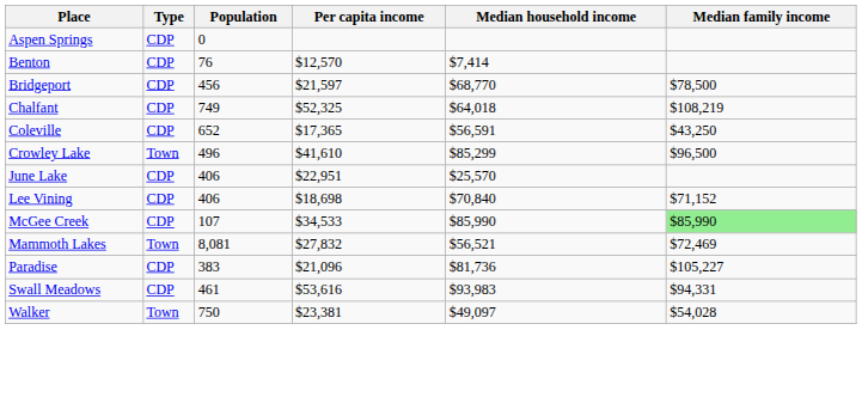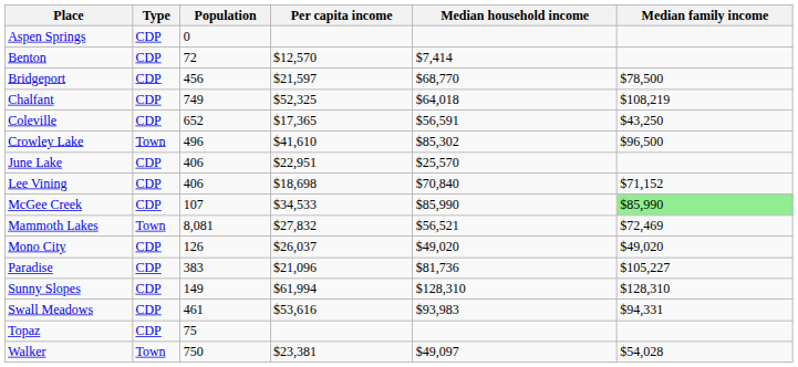Benton | Population: 76 -> 72
Crowley Lake | Median household income: $85,299 -> $85,302
+ row: Mono City | CDP | 126 | $26,037 | $49,020 | $49,020
+ row: Sunny Slopes | CDP | 149 | $61,994 | $128,310 | $128,310
+ row: Topaz | CDP | 75
